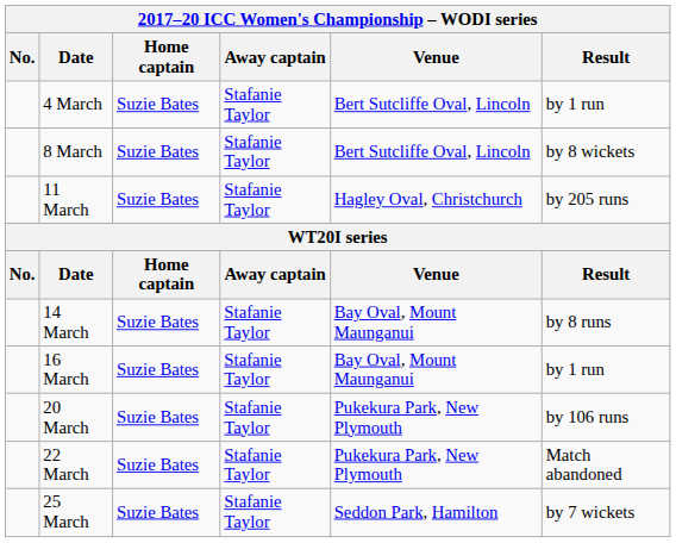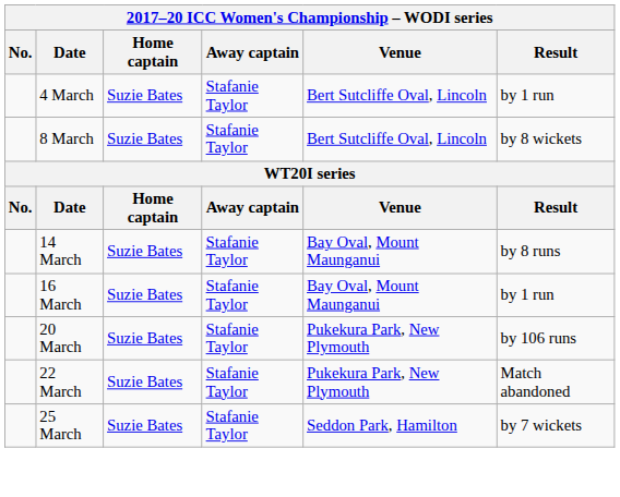- row: 11 March | Suzie Bates | Stafanie Taylor | Hagley Oval, Christchurch | by 205 runs
